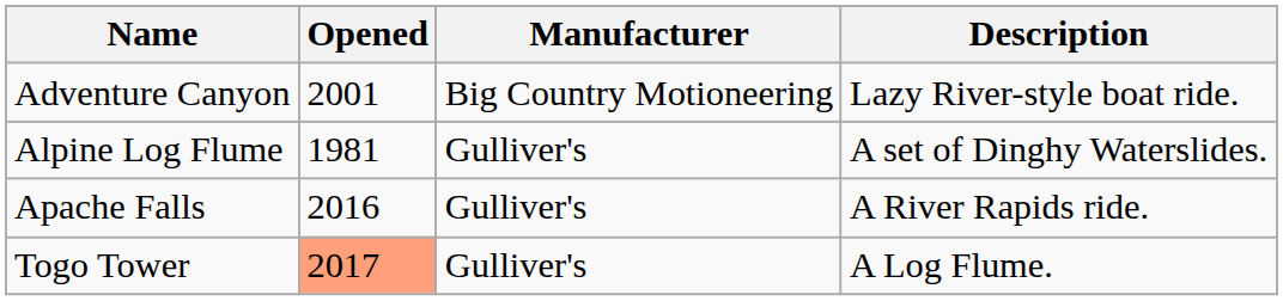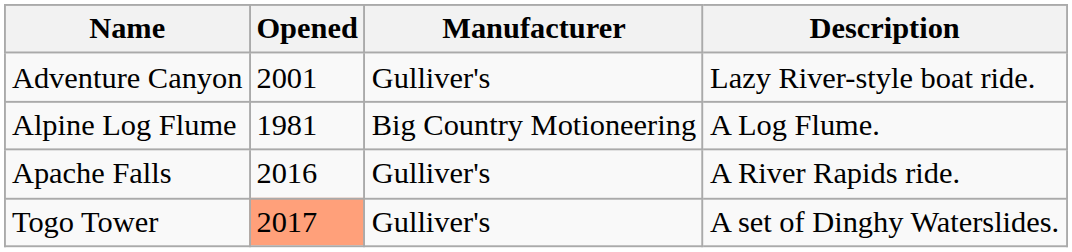Adventure Canyon | Manufacturer: Big Country Motioneering -> Gulliver's
Alpine Log Flume | Manufacturer: Gulliver's -> Big Country Motioneering
Alpine Log Flume | Description: A set of Dinghy Waterslides. -> A Log Flume.
Togo Tower | Description: A Log Flume. -> A set of Dinghy Waterslides.
